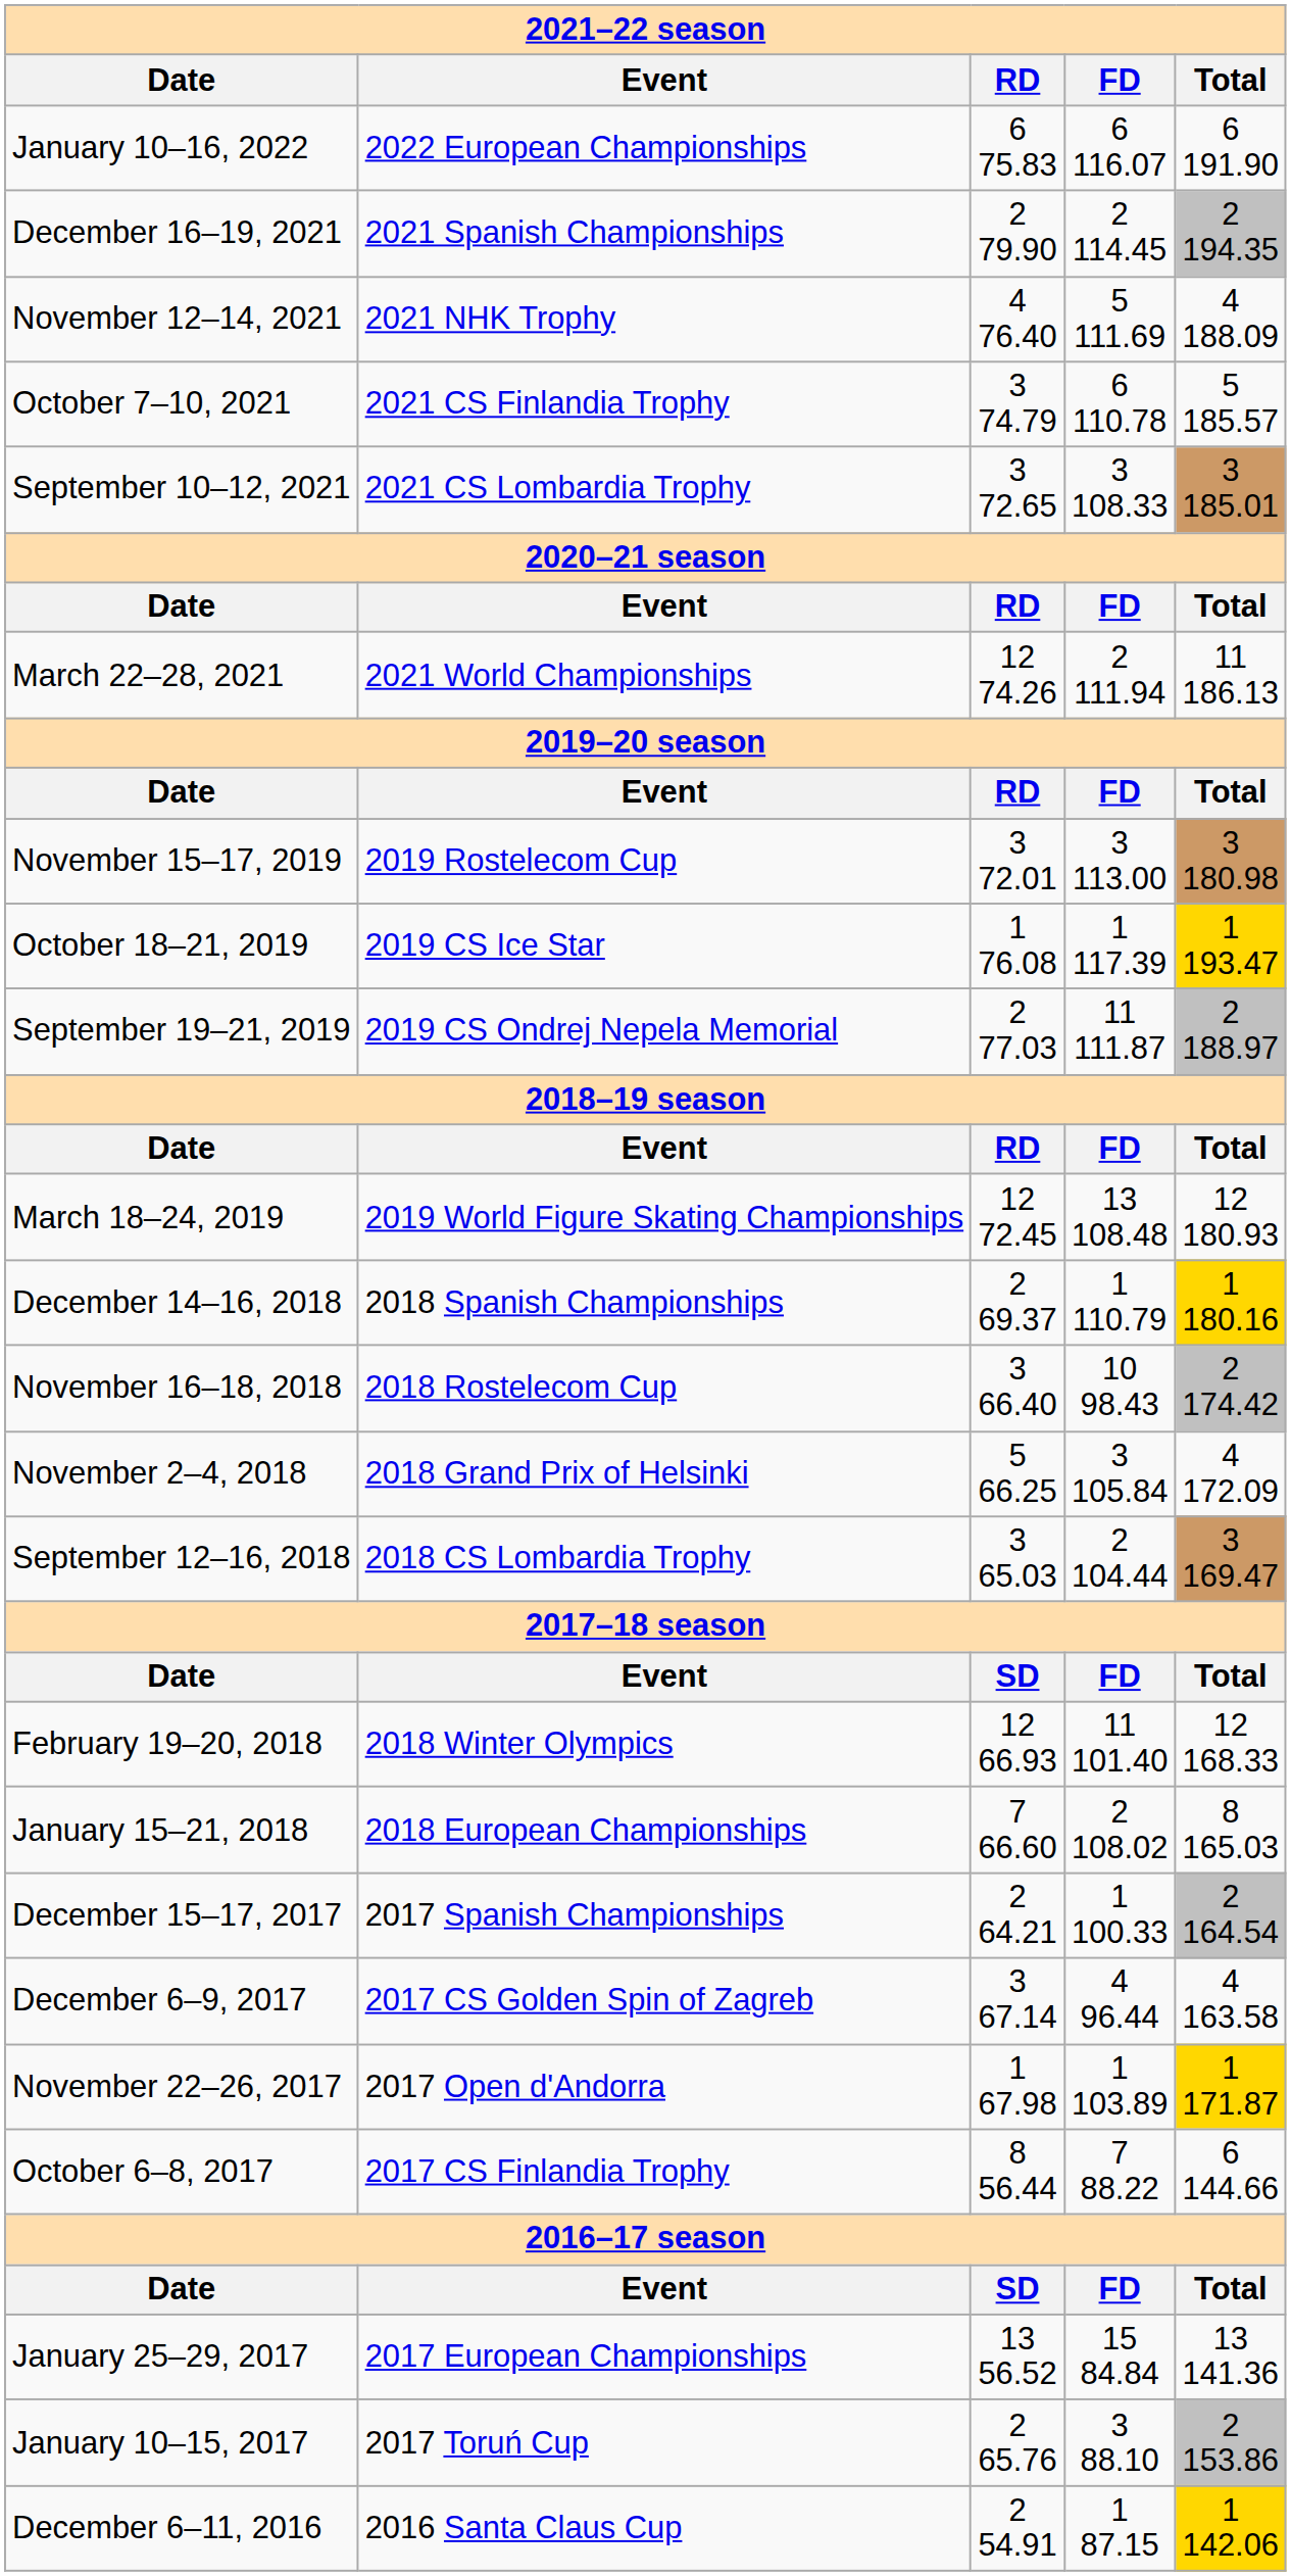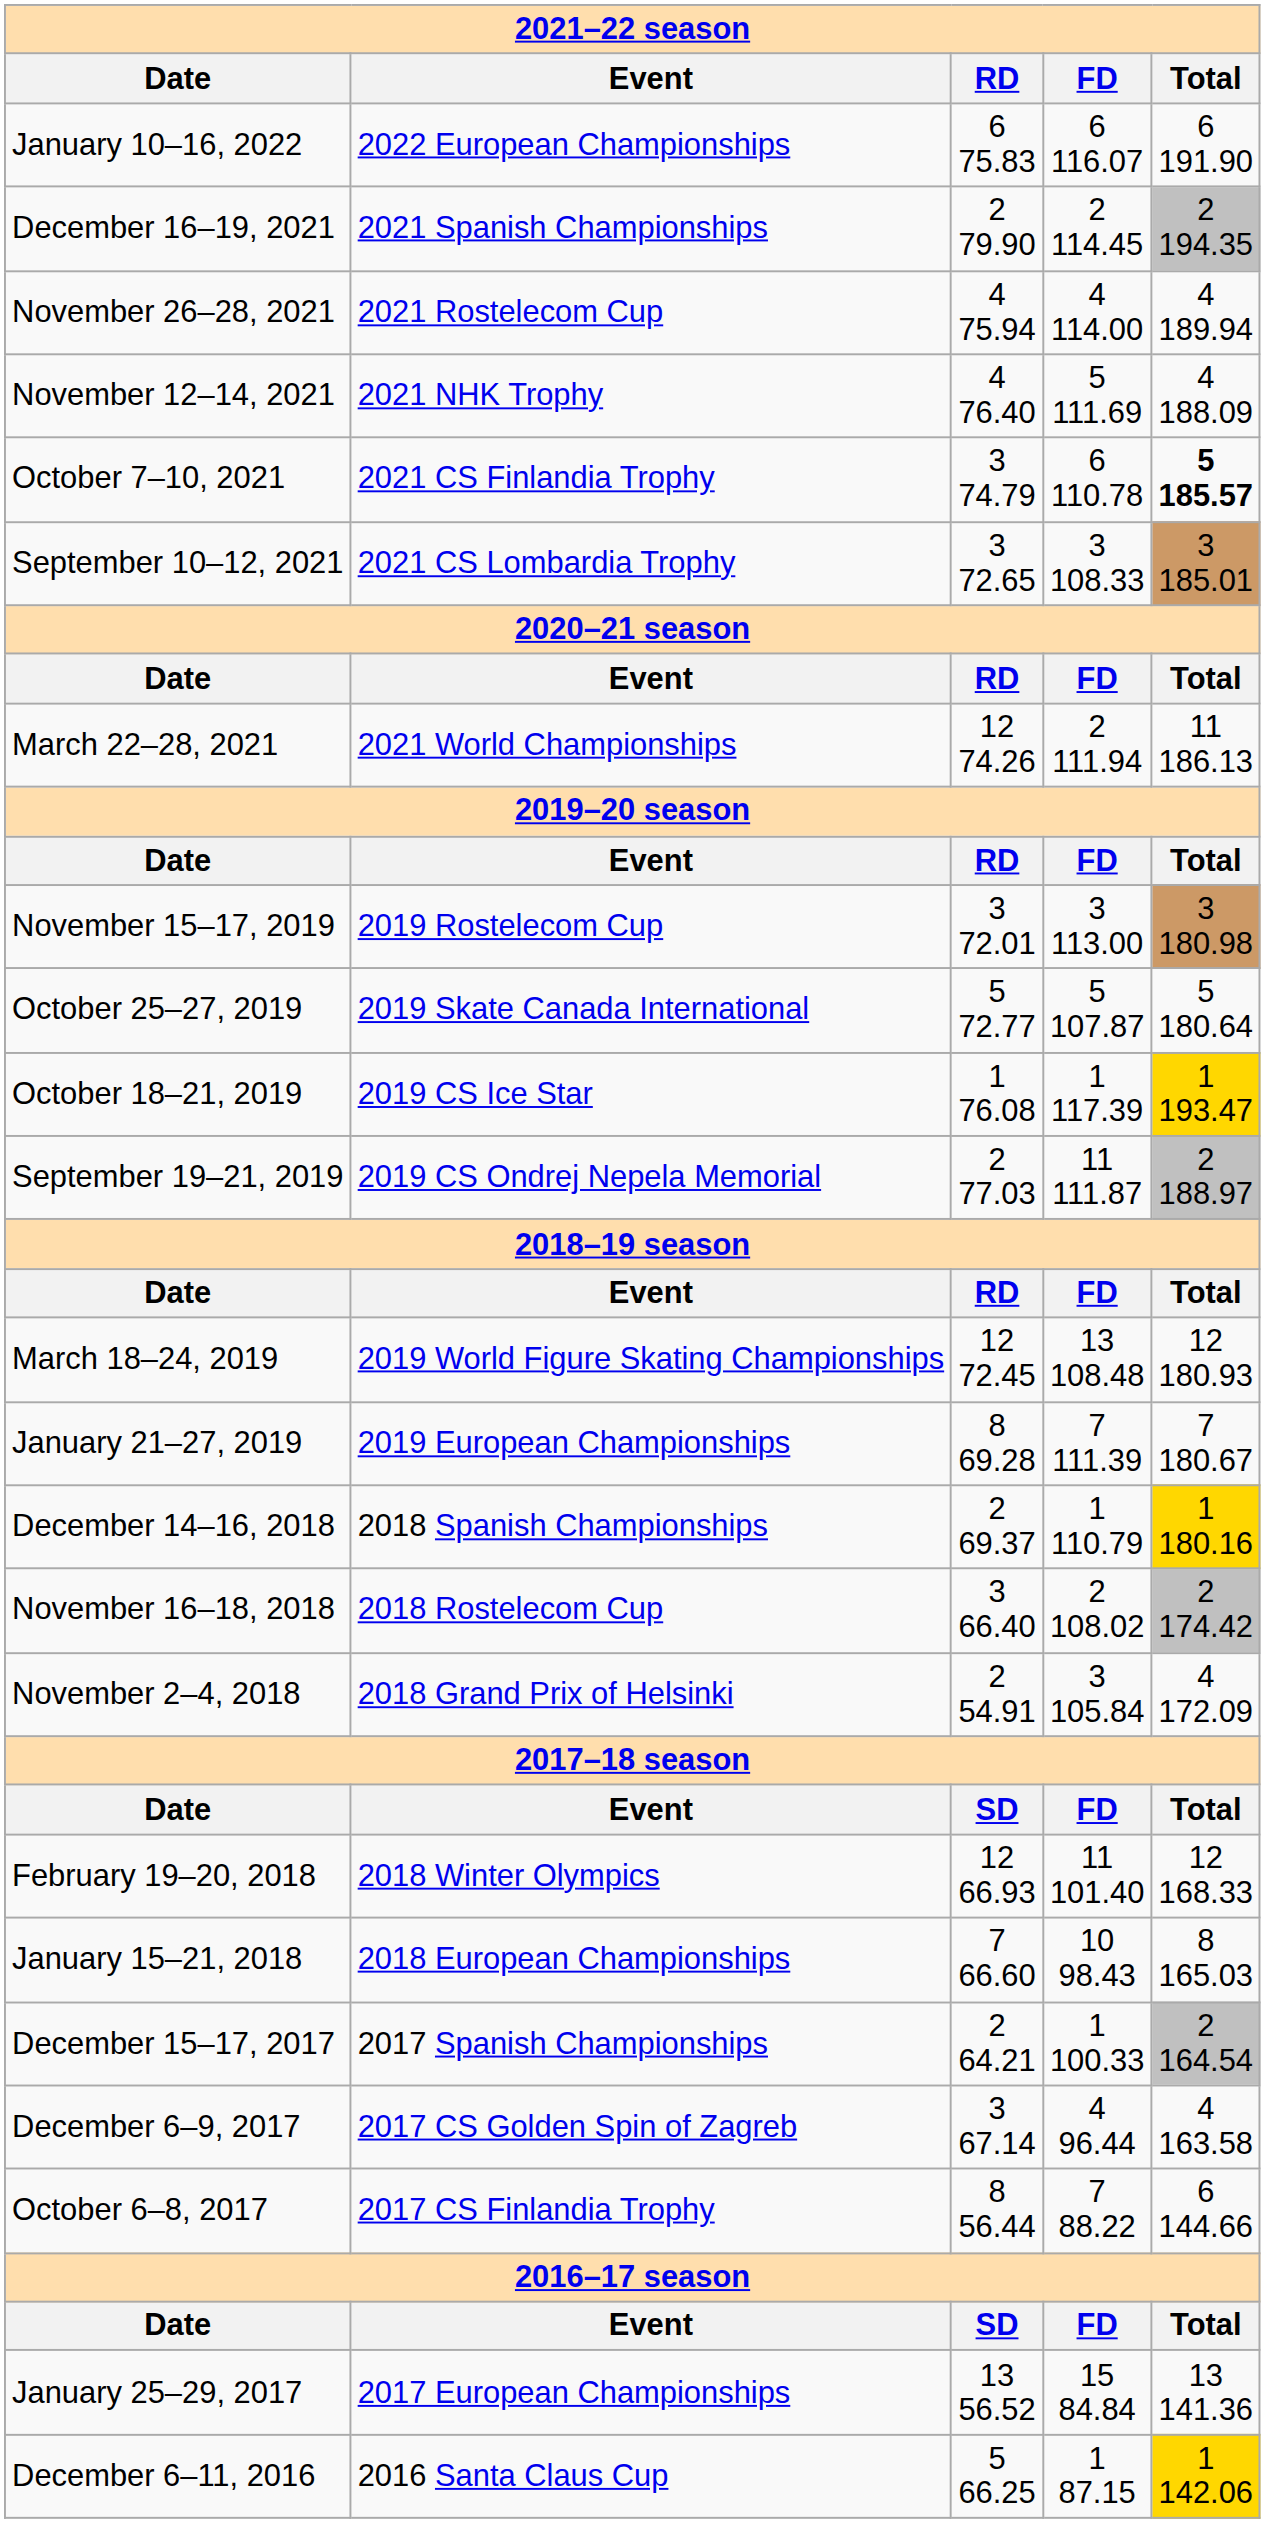+ row: November 26–28, 2021 | 2021 Rostelecom Cup | 4 75.94 | 4 114.00 | 4 189.94
October 7–10, 2021 | Total: normal -> bold
+ row: October 25–27, 2019 | 2019 Skate Canada International | 5 72.77 | 5 107.87 | 5 180.64
+ row: January 21–27, 2019 | 2019 European Championships | 8 69.28 | 7 111.39 | 7 180.67
November 16–18, 2018 | FD: 10 98.43 -> 2 108.02
November 2–4, 2018 | RD: 5 66.25 -> 2 54.91
- row: September 12–16, 2018 | 2018 CS Lombardia Trophy | 3 65.03 | 2 104.44 | 3 169.47
January 15–21, 2018 | FD: 2 108.02 -> 10 98.43
- row: November 22–26, 2017 | 2017 Open d'Andorra | 1 67.98 | 1 103.89 | 1 171.87
- row: January 10–15, 2017 | 2017 Toruń Cup | 2 65.76 | 3 88.10 | 2 153.86
December 6–11, 2016 | RD: 2 54.91 -> 5 66.25
